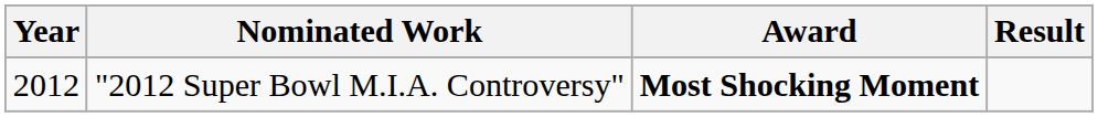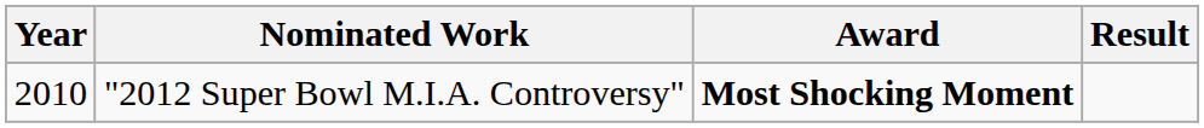"2012 Super Bowl M.I.A. Controversy" | Year: 2012 -> 2010
